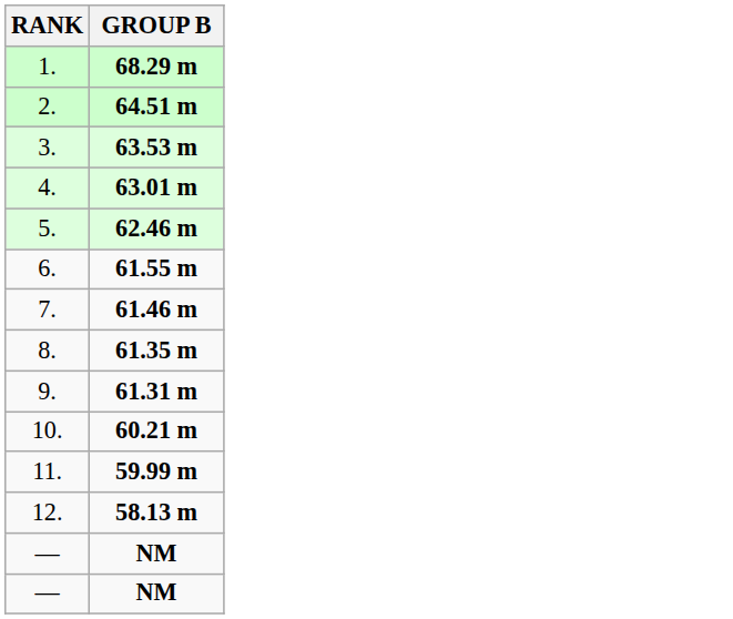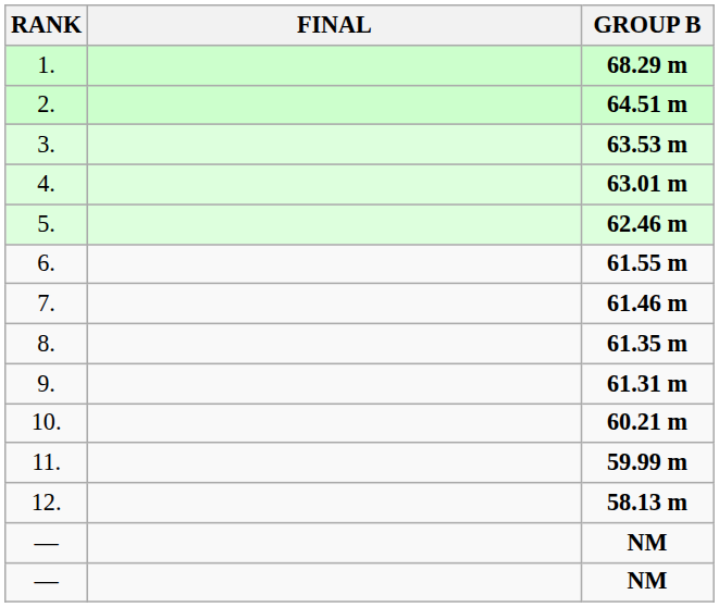+ column: FINAL
